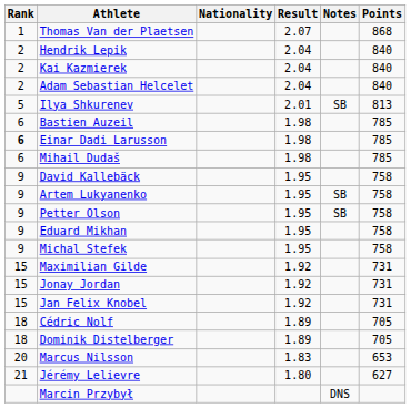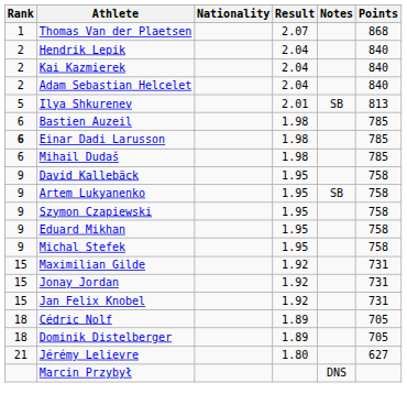- row: 9 | Petter Olson | 1.95 | SB | 758
+ row: 9 | Szymon Czapiewski | 1.95 | 758
- row: 20 | Marcus Nilsson | 1.83 | 653
